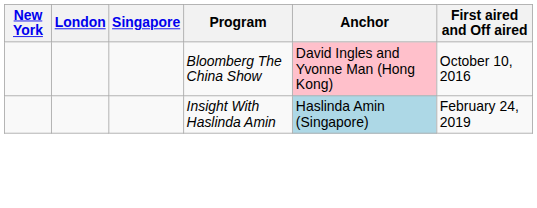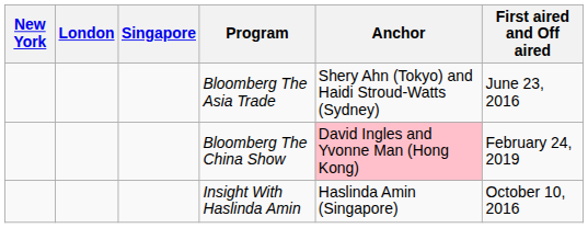+ row: Bloomberg The Asia Trade | Shery Ahn (Tokyo) and Haidi Stroud-Watts (Sydney) | June 23, 2016
Bloomberg The China Show | First aired and Off aired: October 10, 2016 -> February 24, 2019
Insight With Haslinda Amin | Anchor: lightblue background -> no background
Insight With Haslinda Amin | First aired and Off aired: February 24, 2019 -> October 10, 2016
